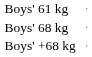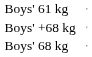rows swapped: Boys' 68 kg <-> Boys' +68 kg
